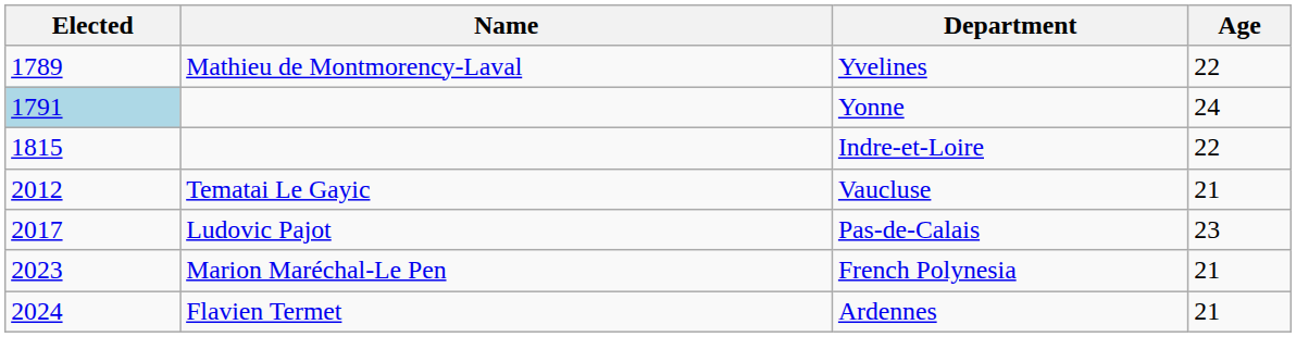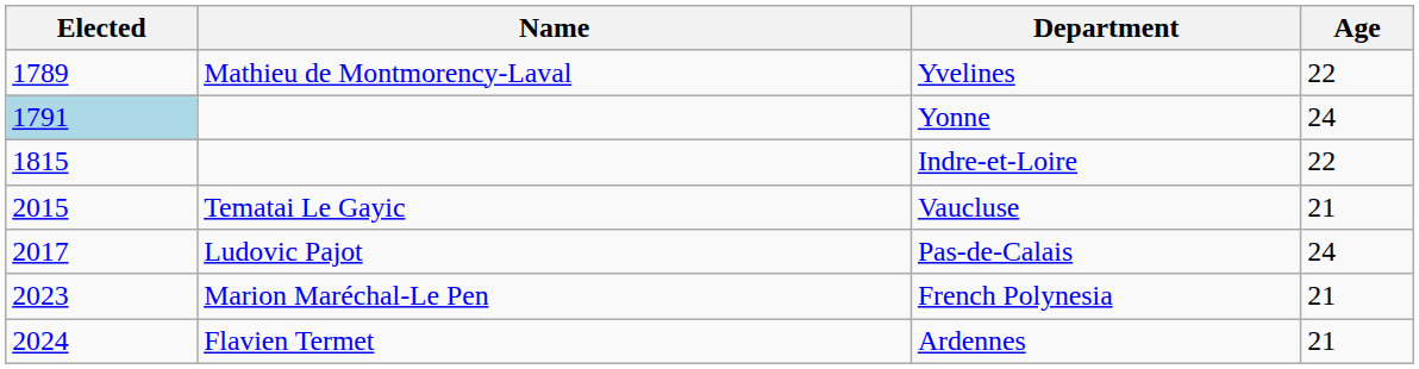Vaucluse | Elected: 2012 -> 2015
Pas-de-Calais | Age: 23 -> 24
